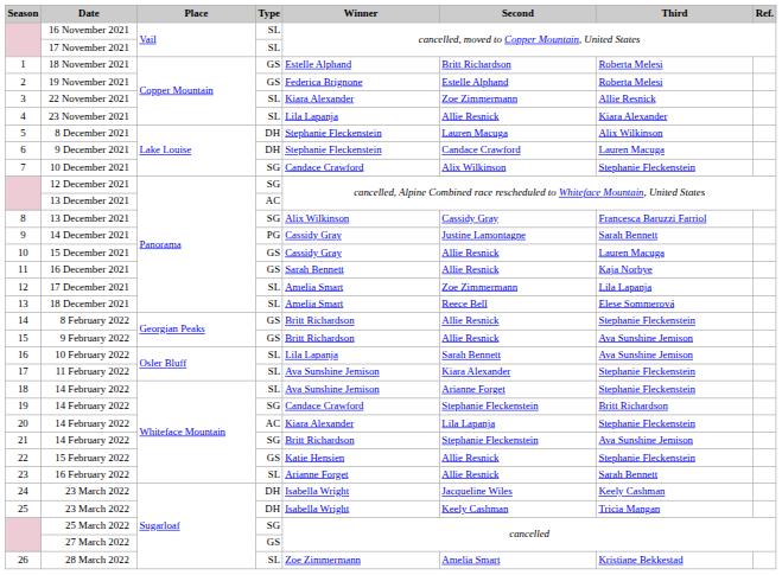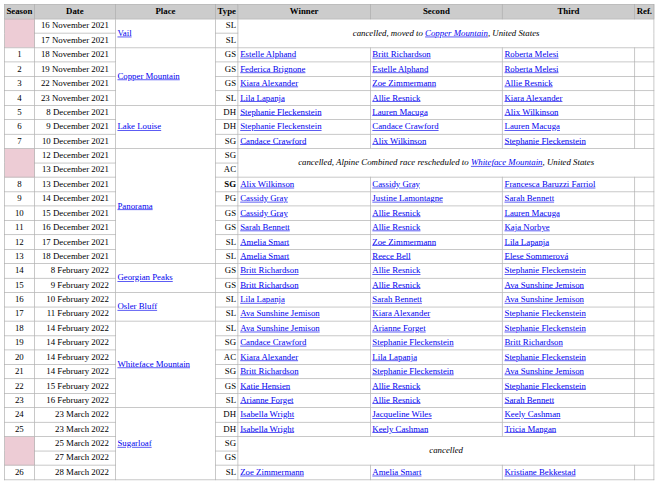3 | Type: SL -> GS
8 | Type: normal -> bold
